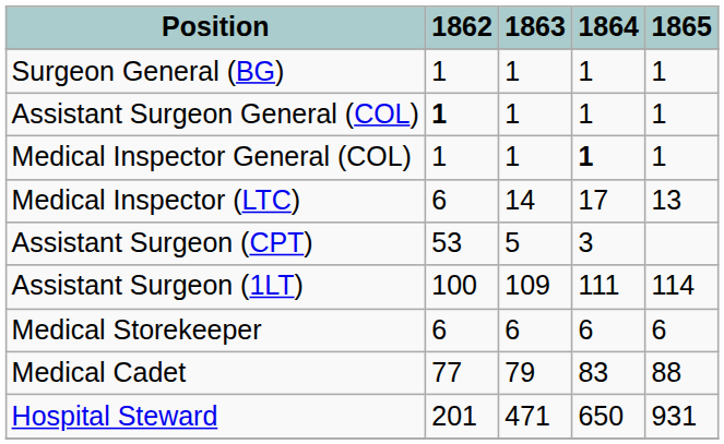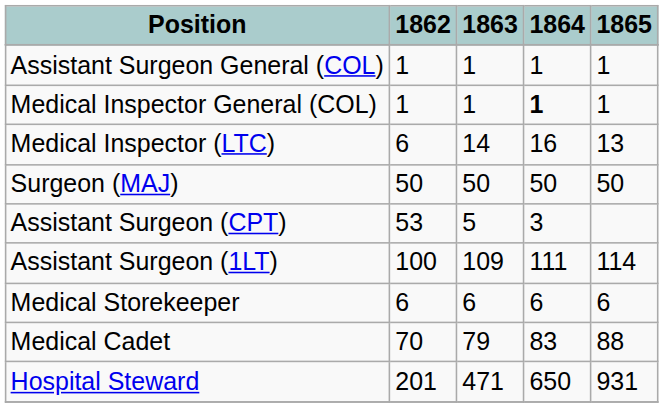- row: Surgeon General (BG) | 1 | 1 | 1 | 1
Assistant Surgeon General (COL) | 1862: bold -> normal
Medical Inspector (LTC) | 1864: 17 -> 16
+ row: Surgeon (MAJ) | 50 | 50 | 50 | 50
Medical Cadet | 1862: 77 -> 70
